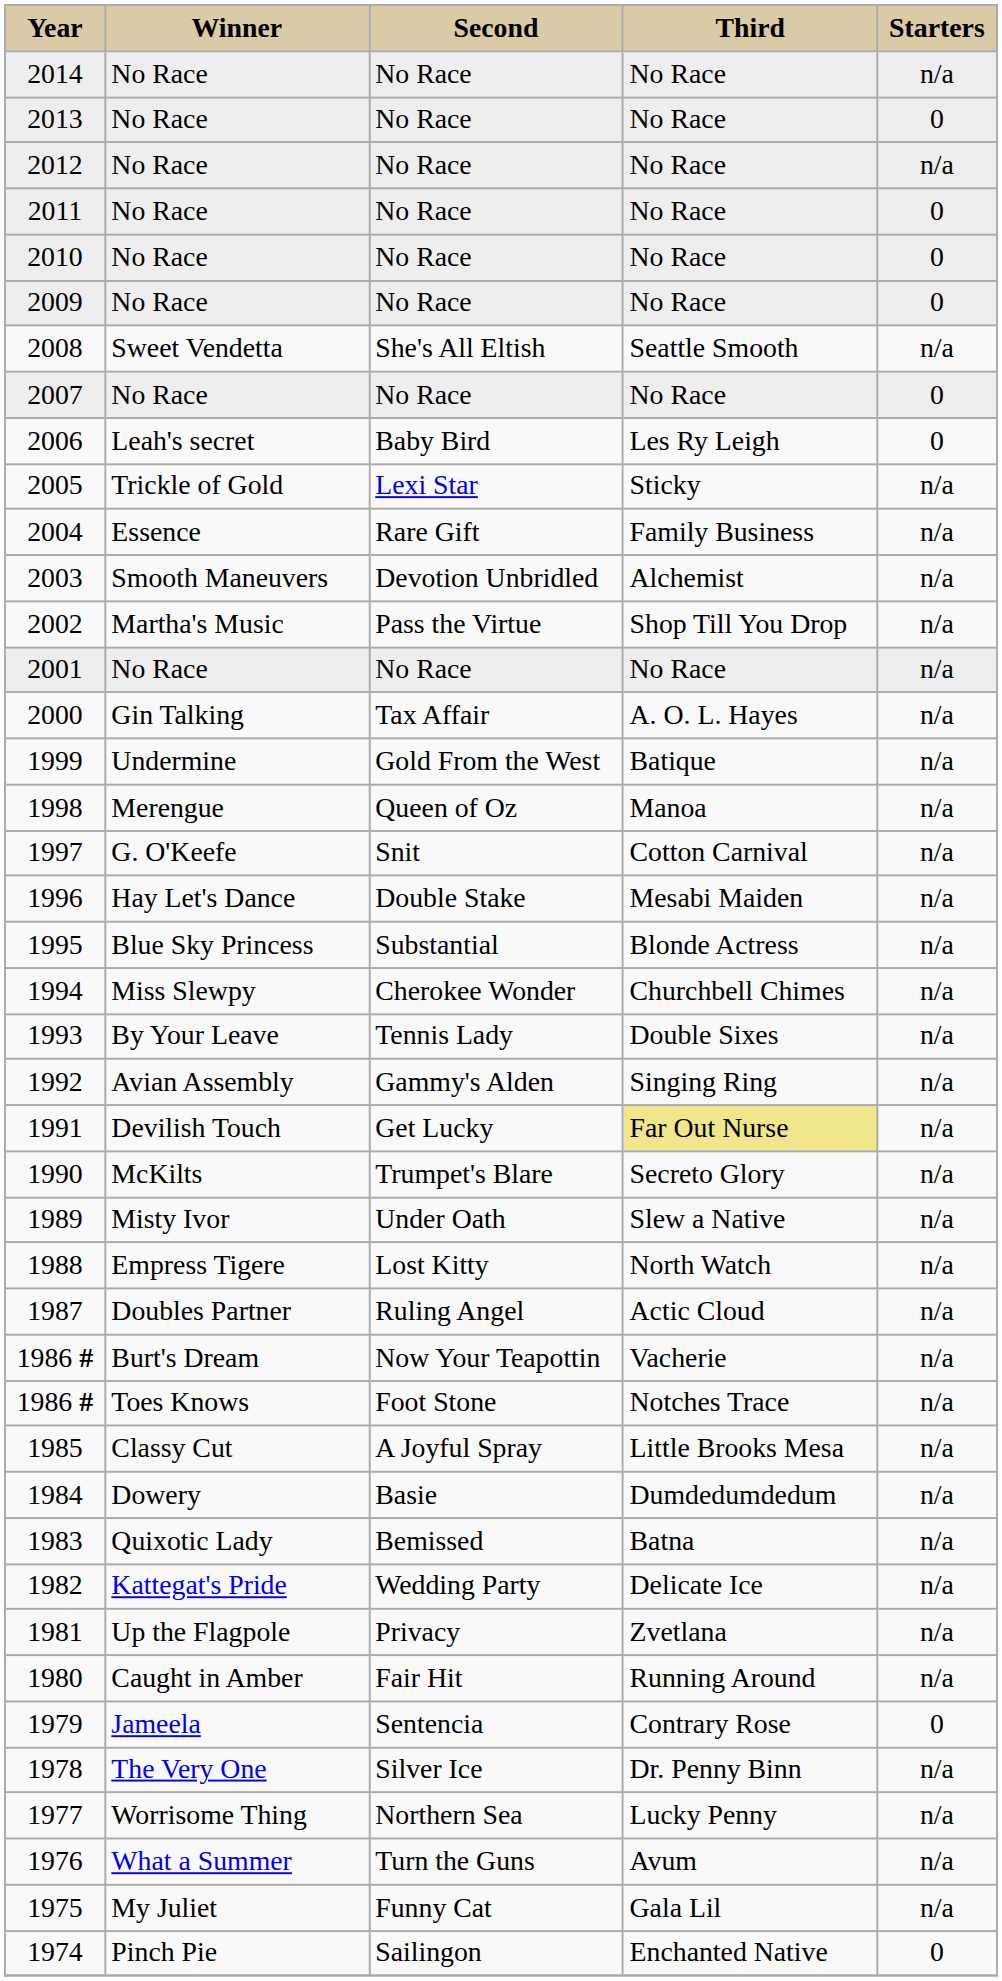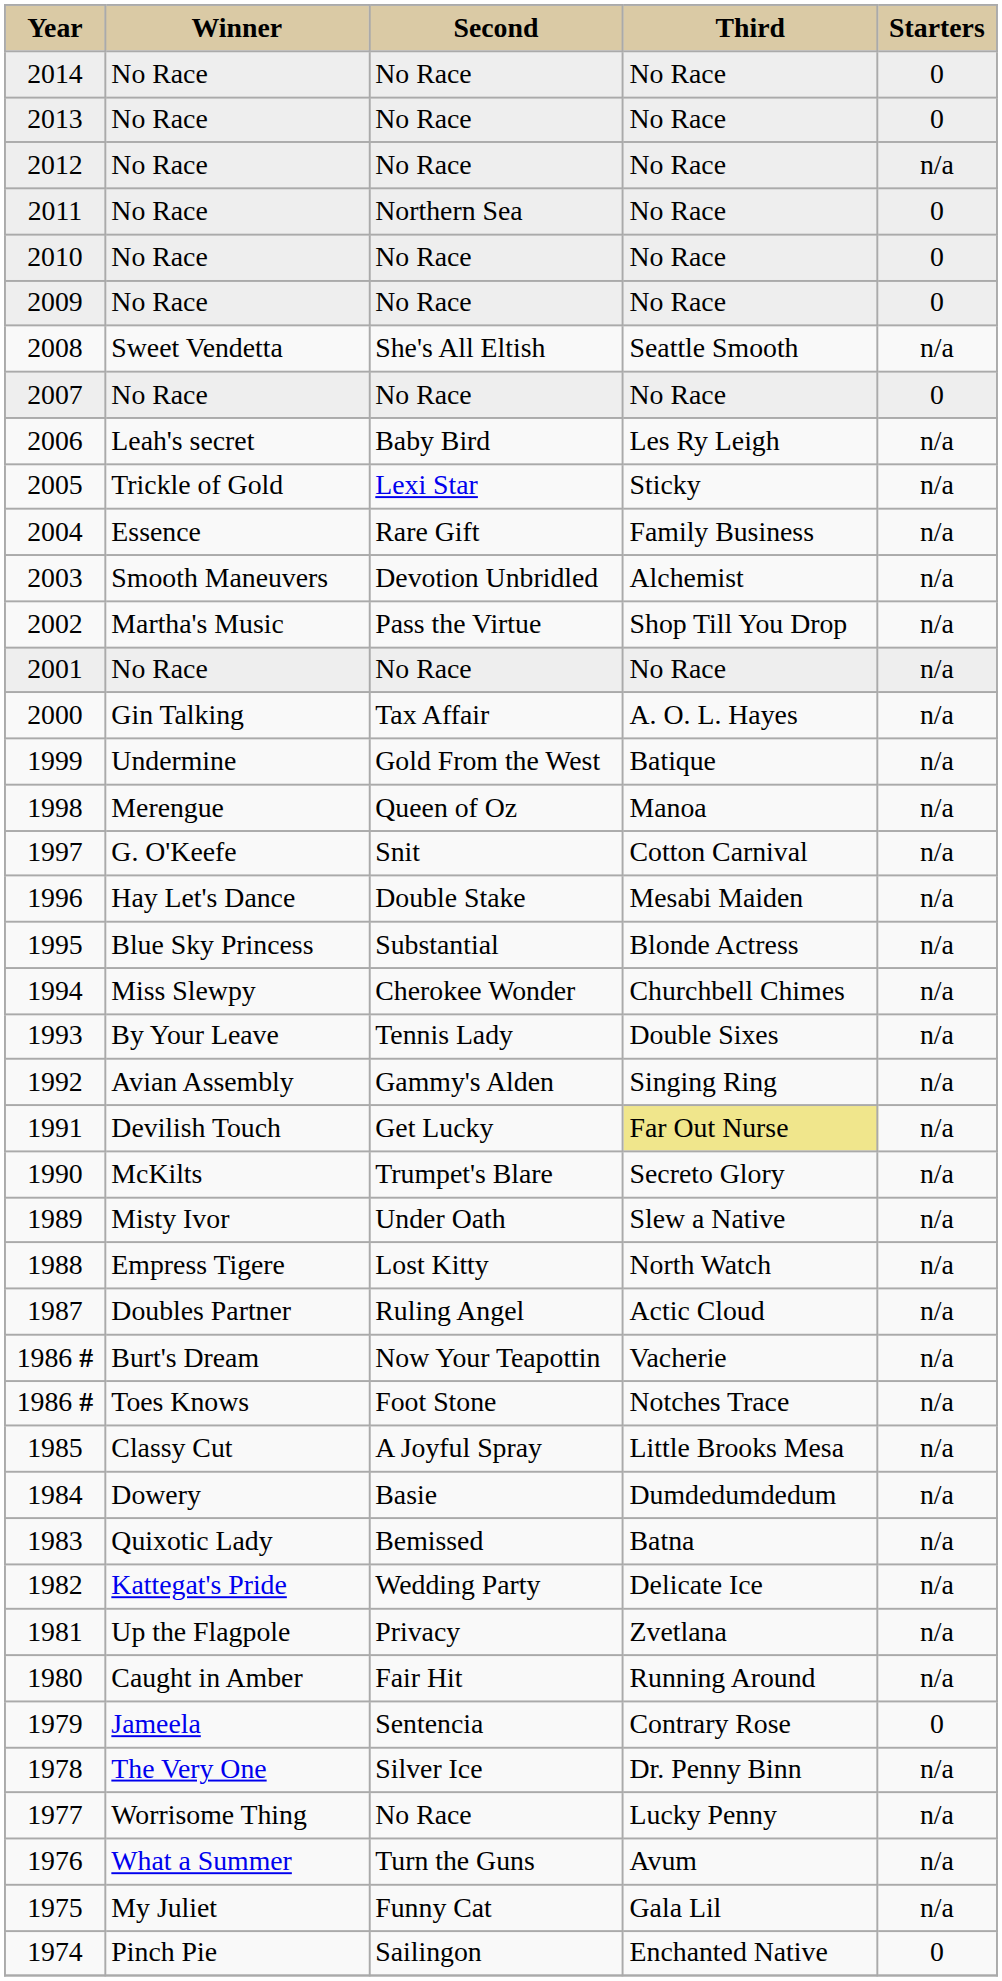2014 | column 5: n/a -> 0
2011 | column 3: No Race -> Northern Sea
2006 | column 5: 0 -> n/a
1977 | column 3: Northern Sea -> No Race
